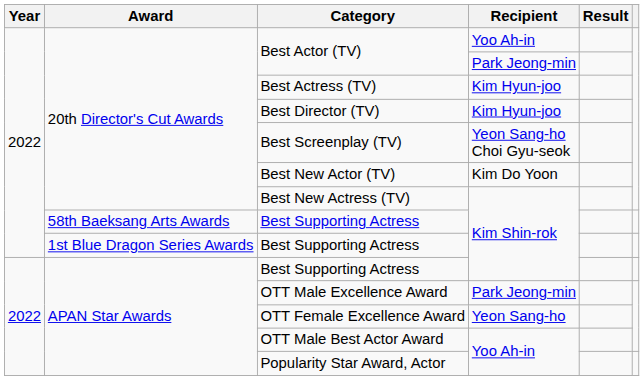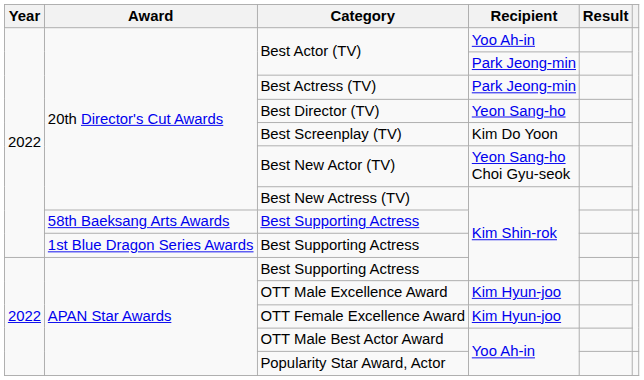Best Actress (TV) | Recipient: Kim Hyun-joo -> Park Jeong-min
Best Director (TV) | Recipient: Kim Hyun-joo -> Yeon Sang-ho
Best Screenplay (TV) | Recipient: Yeon Sang-ho Choi Gyu-seok -> Kim Do Yoon
Best New Actor (TV) | Recipient: Kim Do Yoon -> Yeon Sang-ho Choi Gyu-seok
OTT Male Excellence Award | Recipient: Park Jeong-min -> Kim Hyun-joo
OTT Female Excellence Award | Recipient: Yeon Sang-ho -> Kim Hyun-joo
